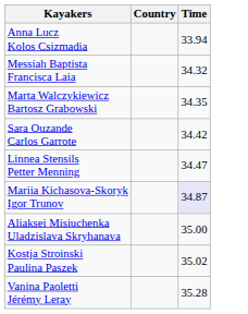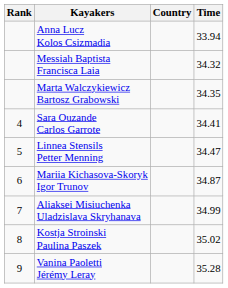+ column: Rank | 4 | 5 | 6 | 7 | 8 | 9
Sara Ouzande Carlos Garrote | Time: 34.42 -> 34.41
Mariia Kichasova-Skoryk Igor Trunov | Time: lavender background -> no background
Aliaksei Misiuchenka Uladzislava Skryhanava | Time: 35.00 -> 34.99
